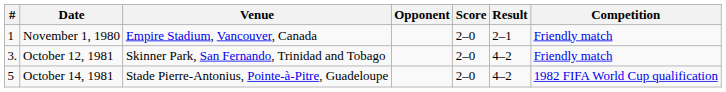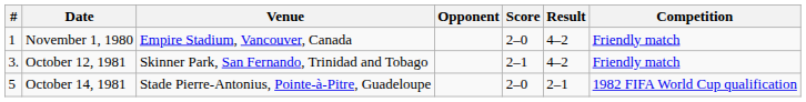November 1, 1980 | Result: 2–1 -> 4–2
October 12, 1981 | Score: 2–0 -> 2–1
October 14, 1981 | Result: 4–2 -> 2–1
